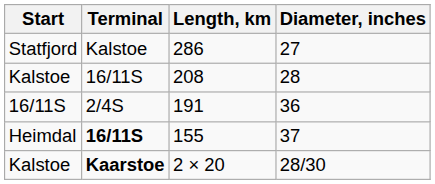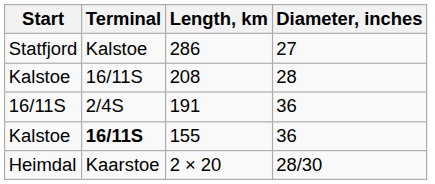155 | Start: Heimdal -> Kalstoe
155 | Diameter, inches: 37 -> 36
2 × 20 | Start: Kalstoe -> Heimdal
2 × 20 | Terminal: bold -> normal
